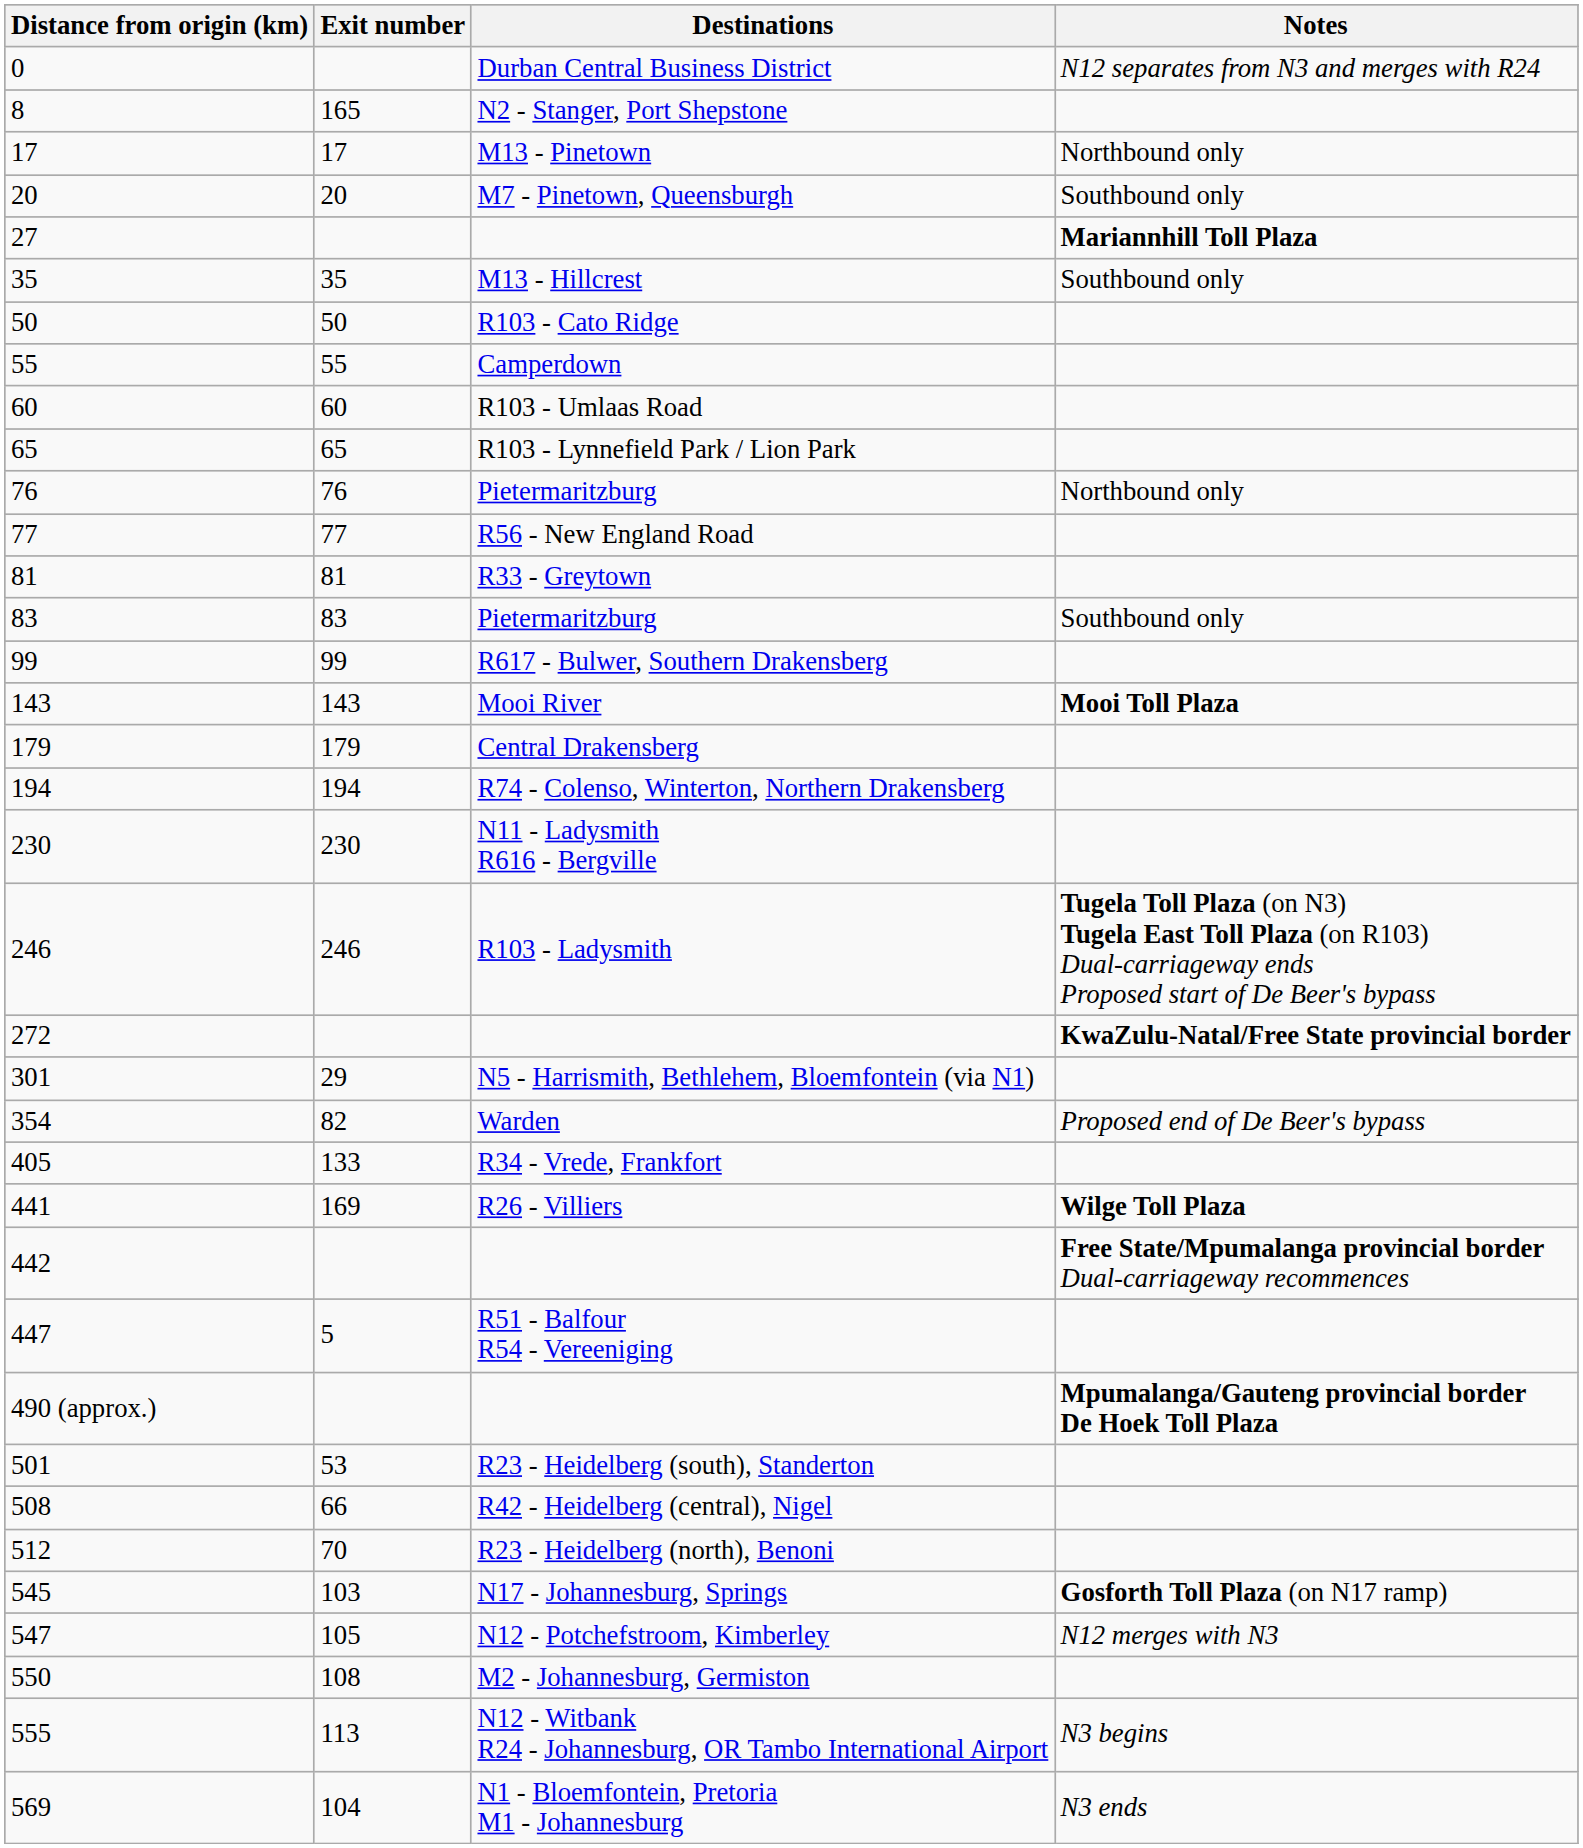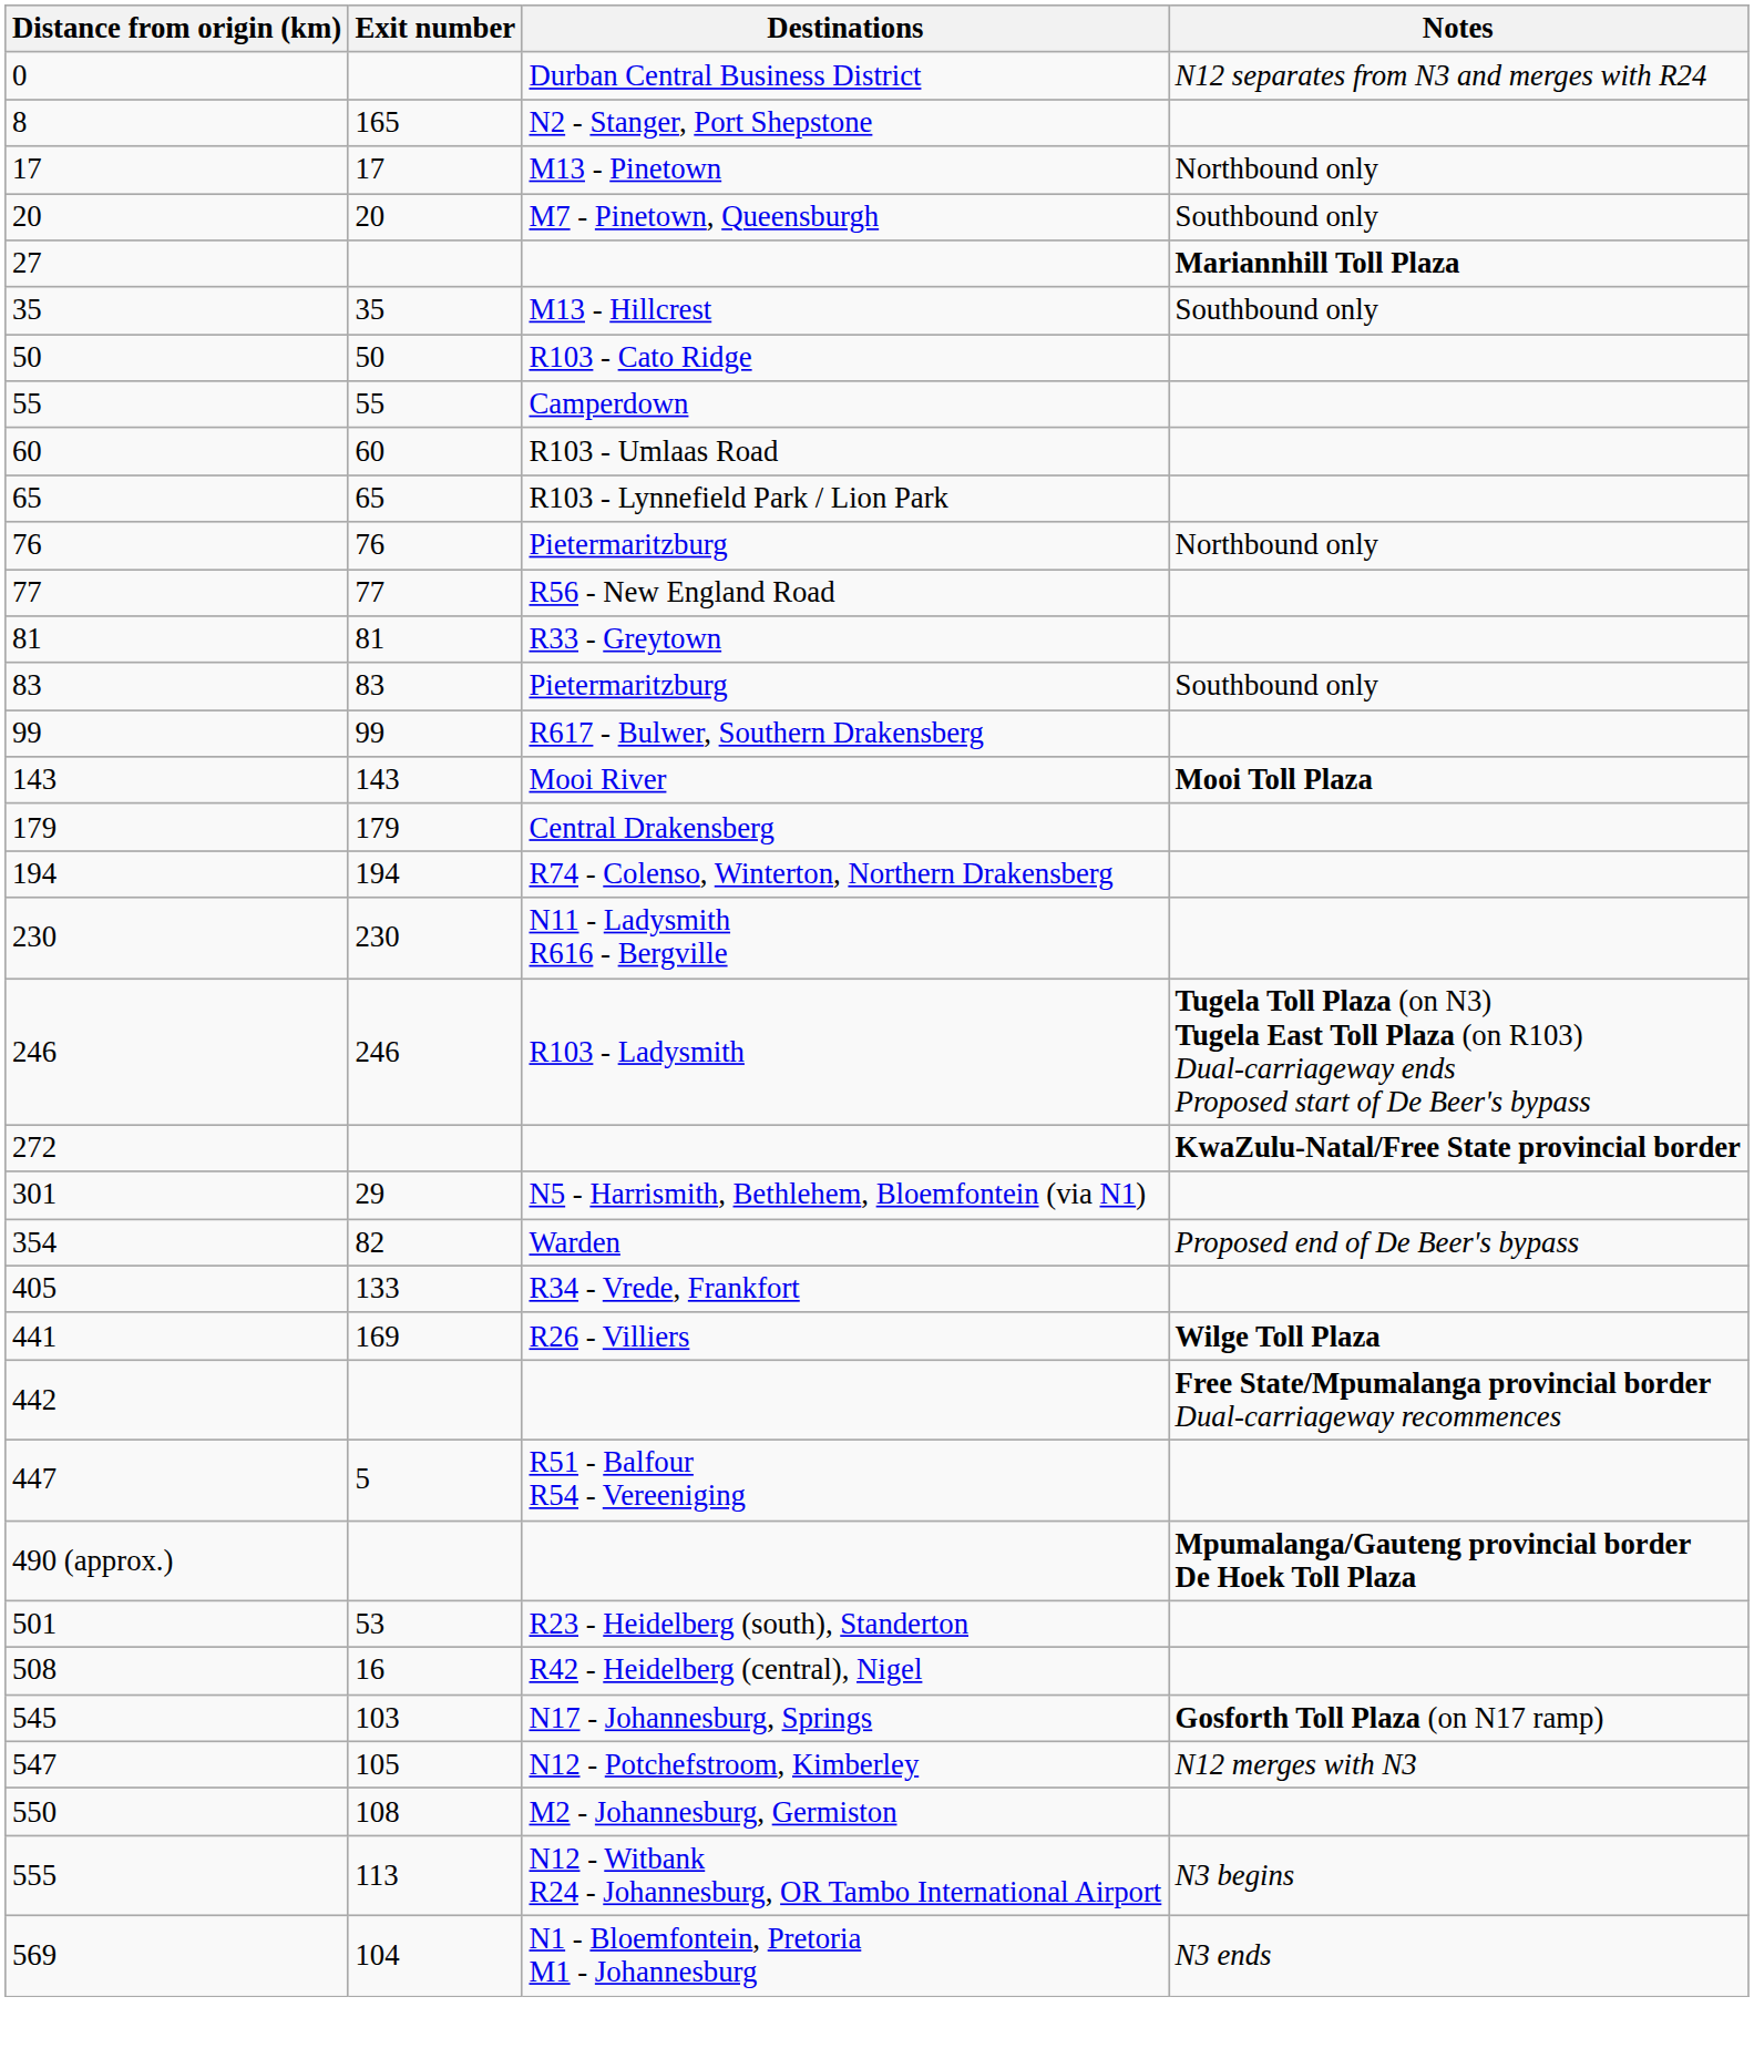508 | Exit number: 66 -> 16
- row: 512 | 70 | R23 - Heidelberg (north), Benoni
